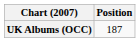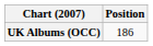UK Albums (OCC) | Position: 187 -> 186
